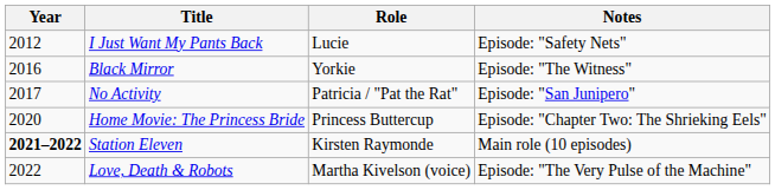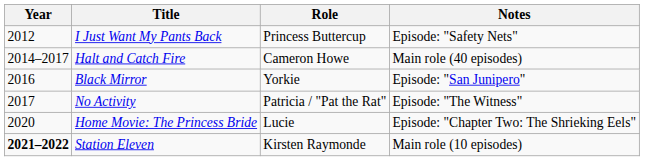I Just Want My Pants Back | Role: Lucie -> Princess Buttercup
+ row: 2014–2017 | Halt and Catch Fire | Cameron Howe | Main role (40 episodes)
Black Mirror | Notes: Episode: "The Witness" -> Episode: "San Junipero"
No Activity | Notes: Episode: "San Junipero" -> Episode: "The Witness"
Home Movie: The Princess Bride | Role: Princess Buttercup -> Lucie
- row: 2022 | Love, Death & Robots | Martha Kivelson (voice) | Episode: "The Very Pulse of the Machine"
